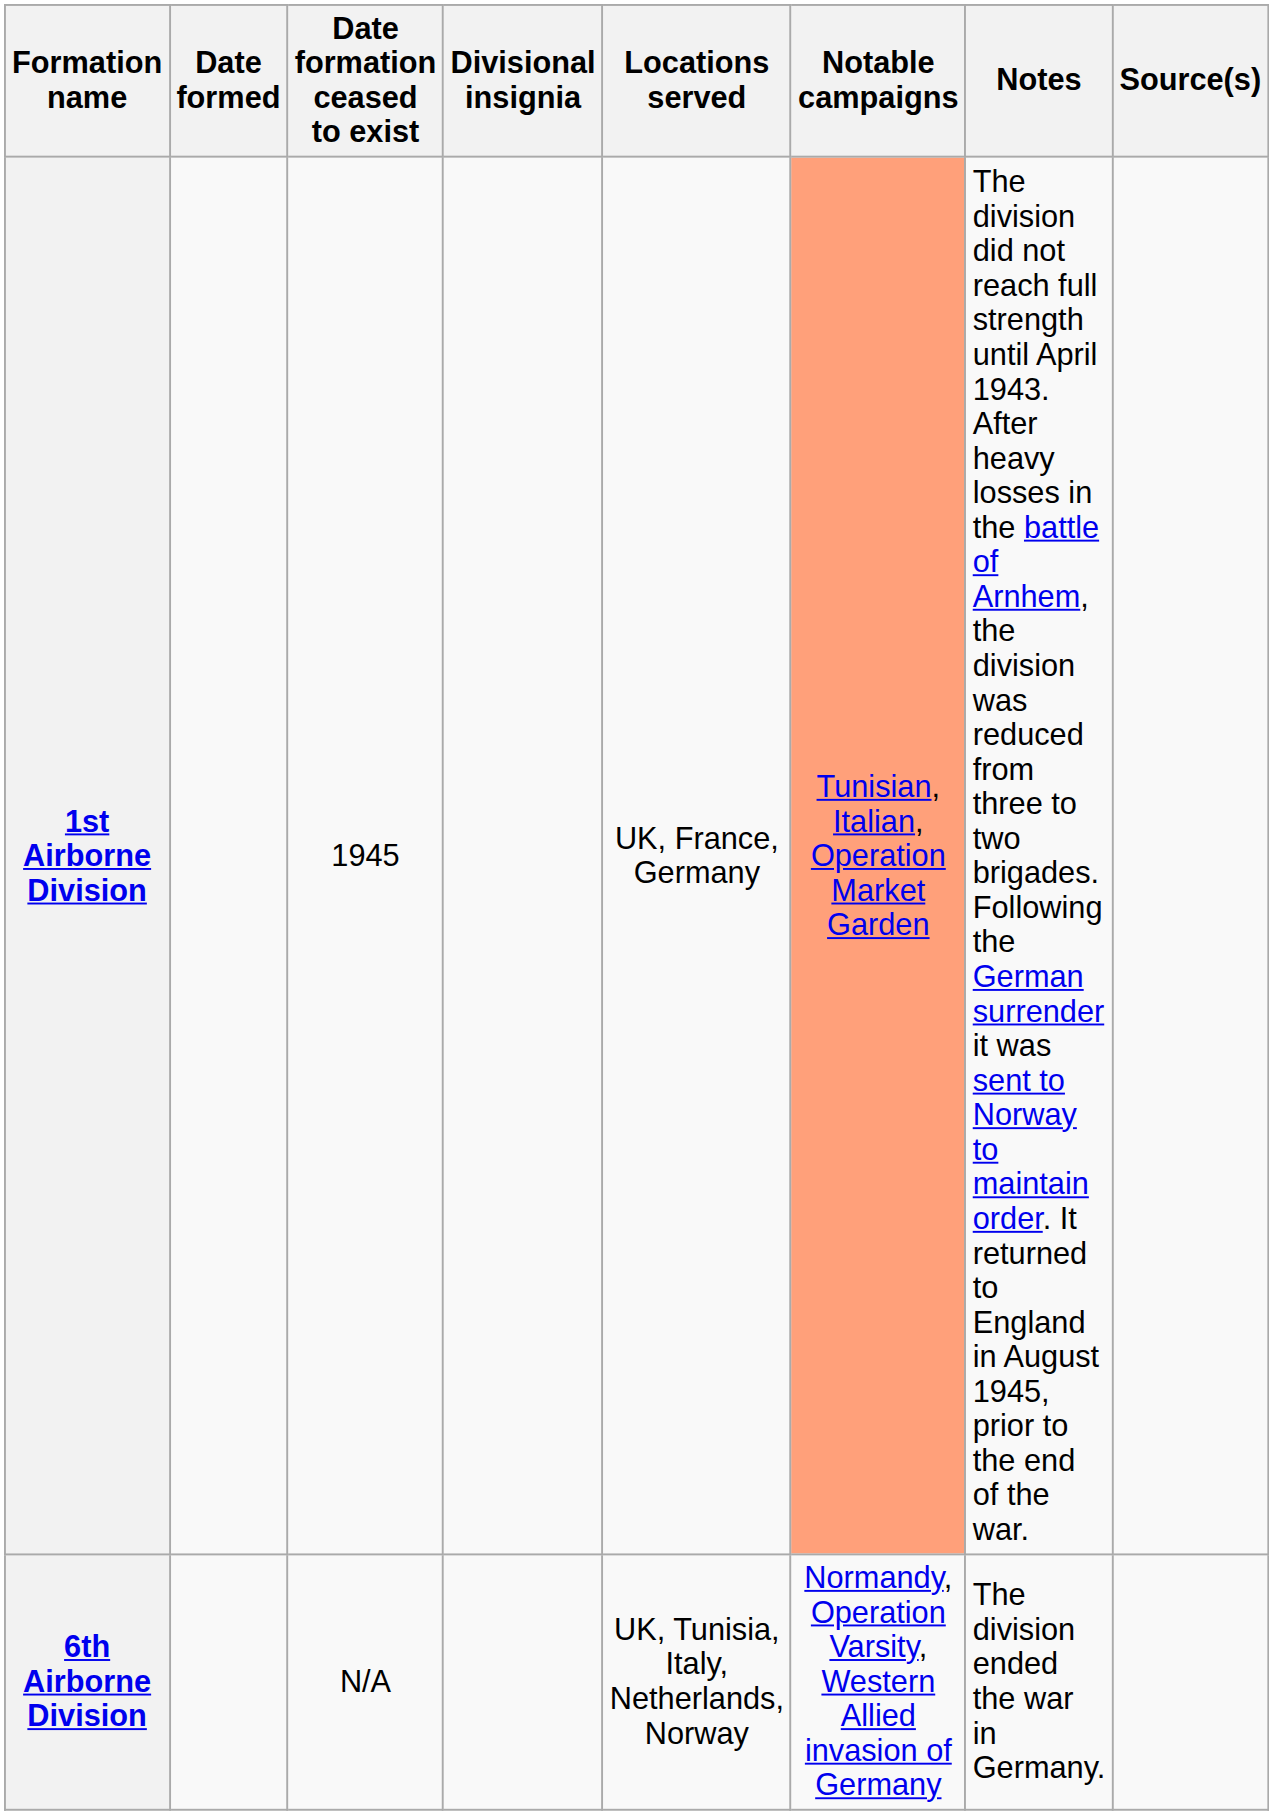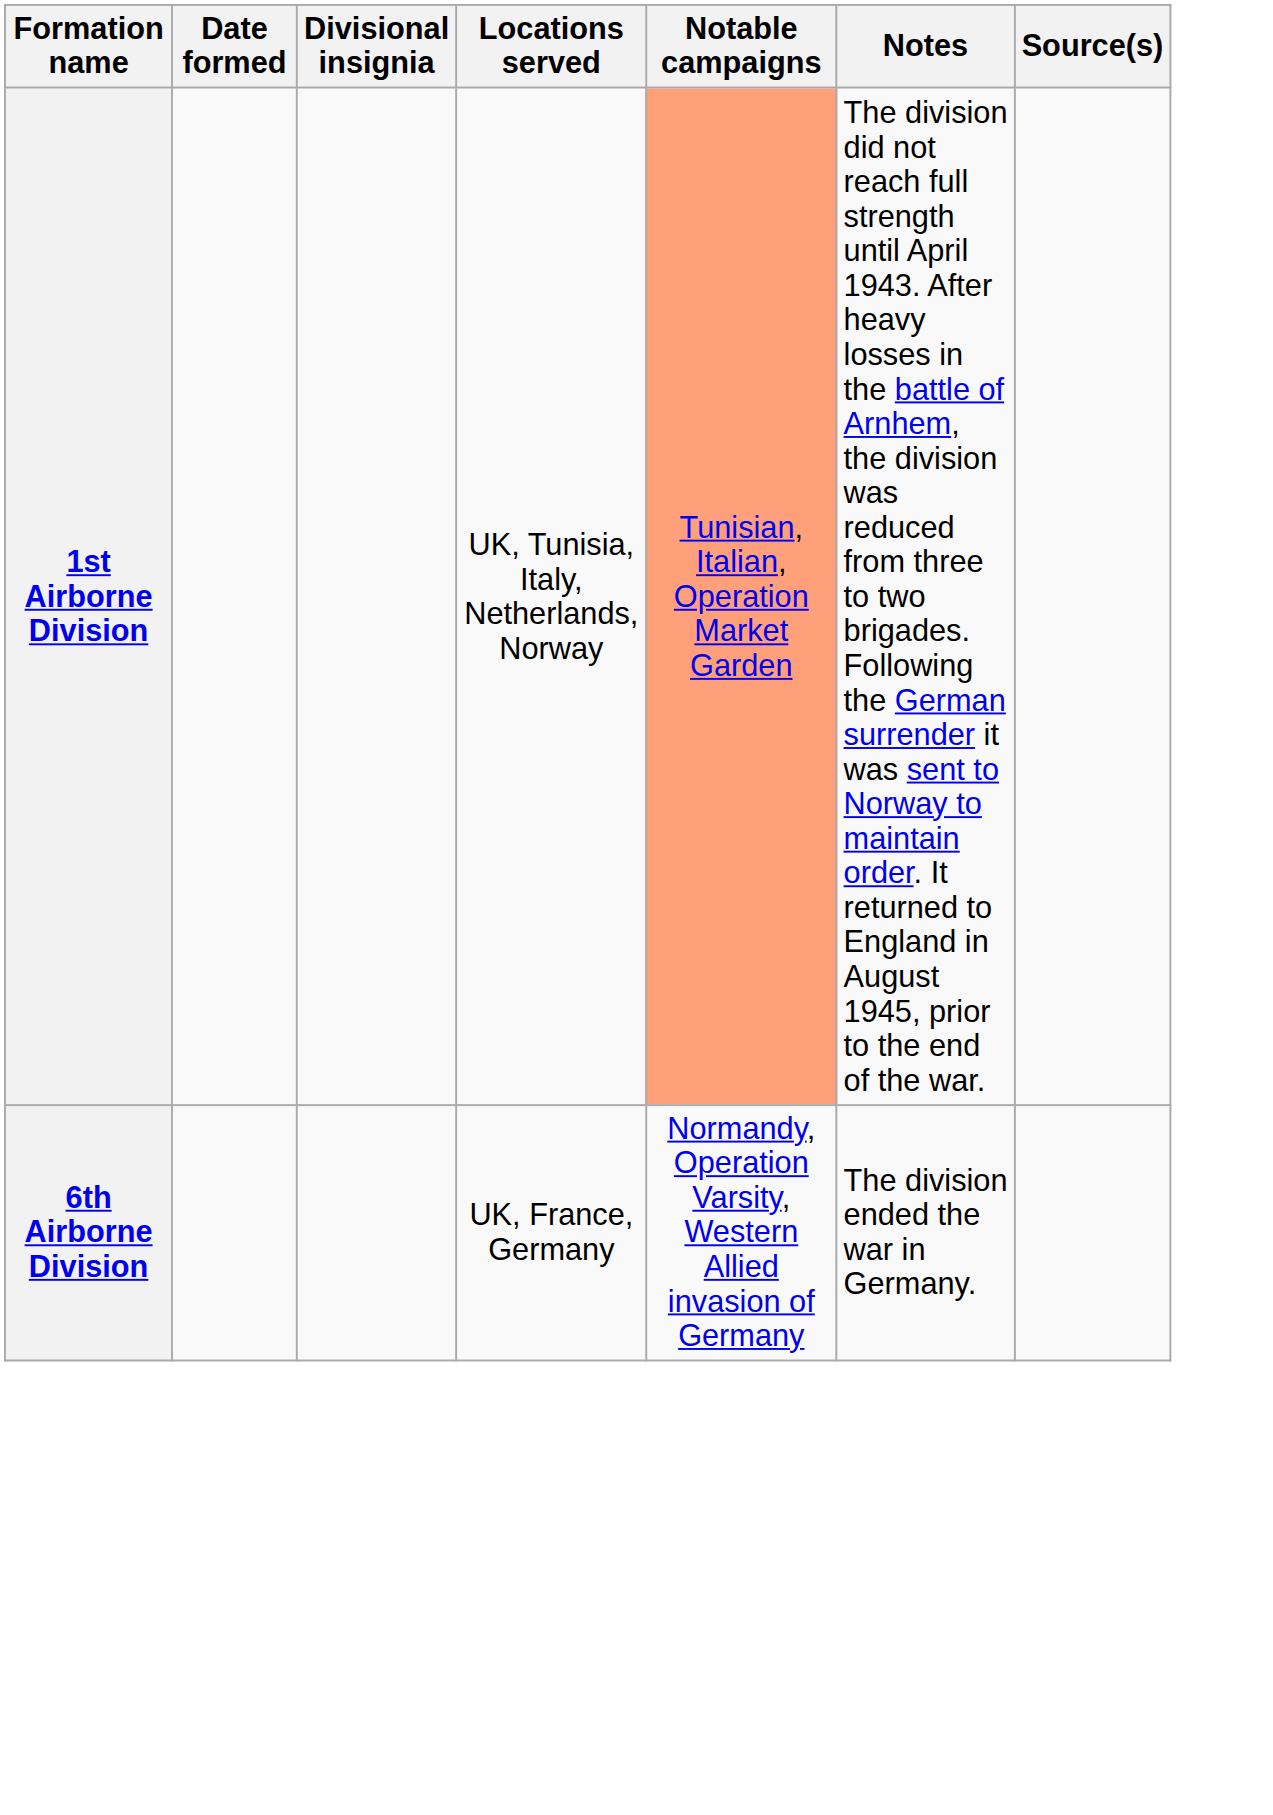- column: Date formation ceased to exist | 1945 | N/A
1st Airborne Division | Locations served: UK, France, Germany -> UK, Tunisia, Italy, Netherlands, Norway
6th Airborne Division | Locations served: UK, Tunisia, Italy, Netherlands, Norway -> UK, France, Germany
